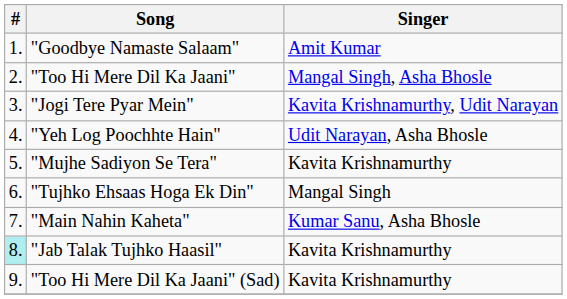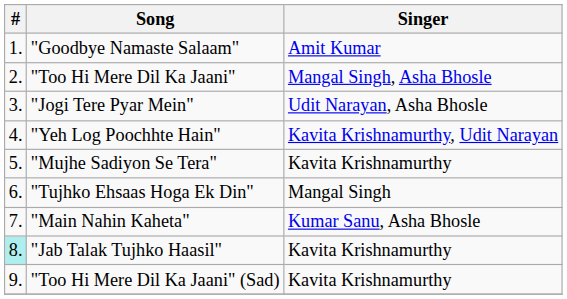"Jogi Tere Pyar Mein" | Singer: Kavita Krishnamurthy, Udit Narayan -> Udit Narayan, Asha Bhosle
"Yeh Log Poochhte Hain" | Singer: Udit Narayan, Asha Bhosle -> Kavita Krishnamurthy, Udit Narayan
